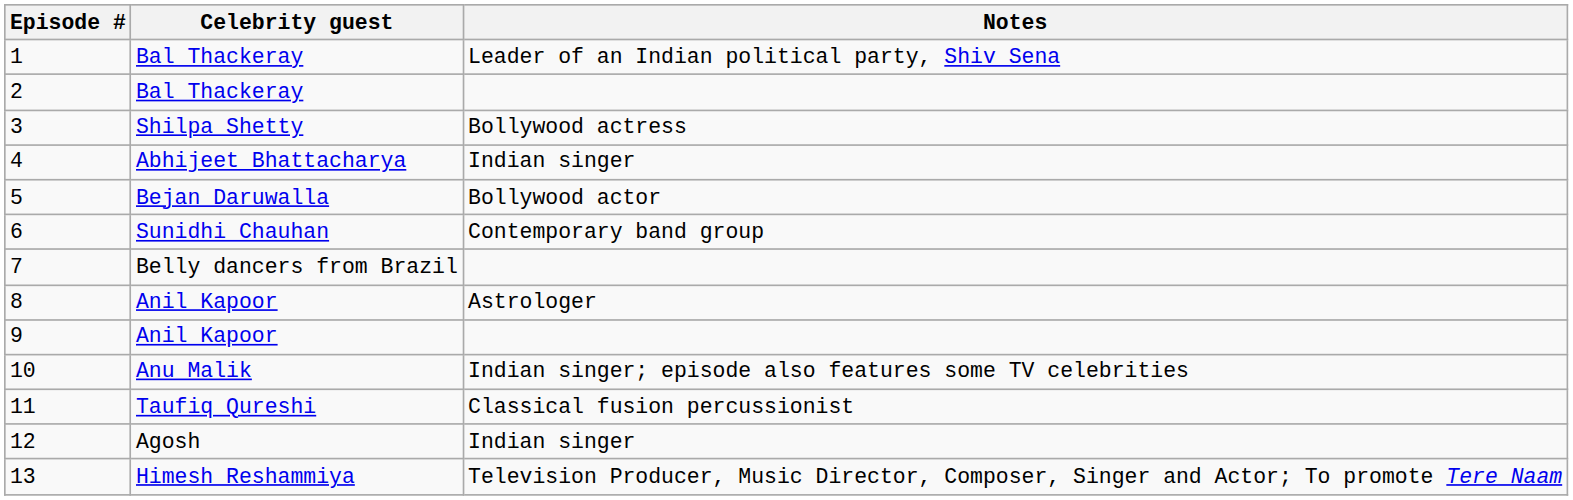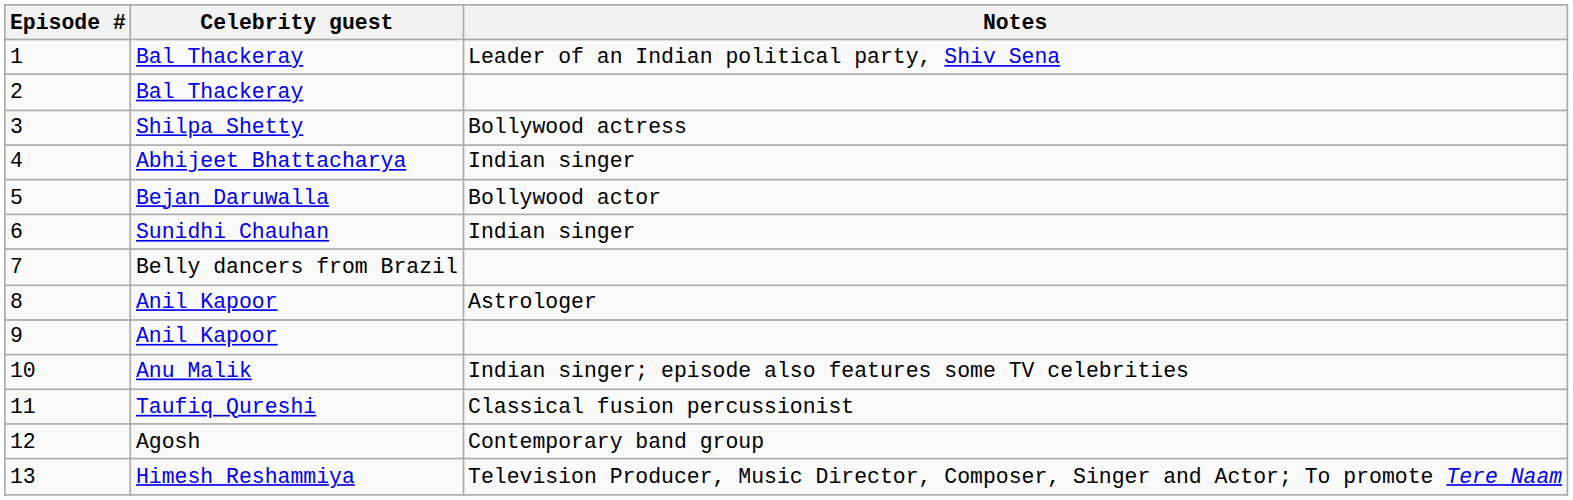6 | Notes: Contemporary band group -> Indian singer
12 | Notes: Indian singer -> Contemporary band group
